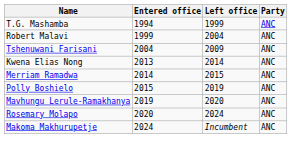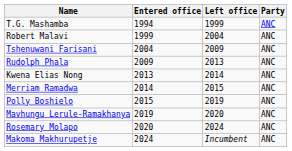+ row: Rudolph Phala | 2009 | 2013 | ANC
